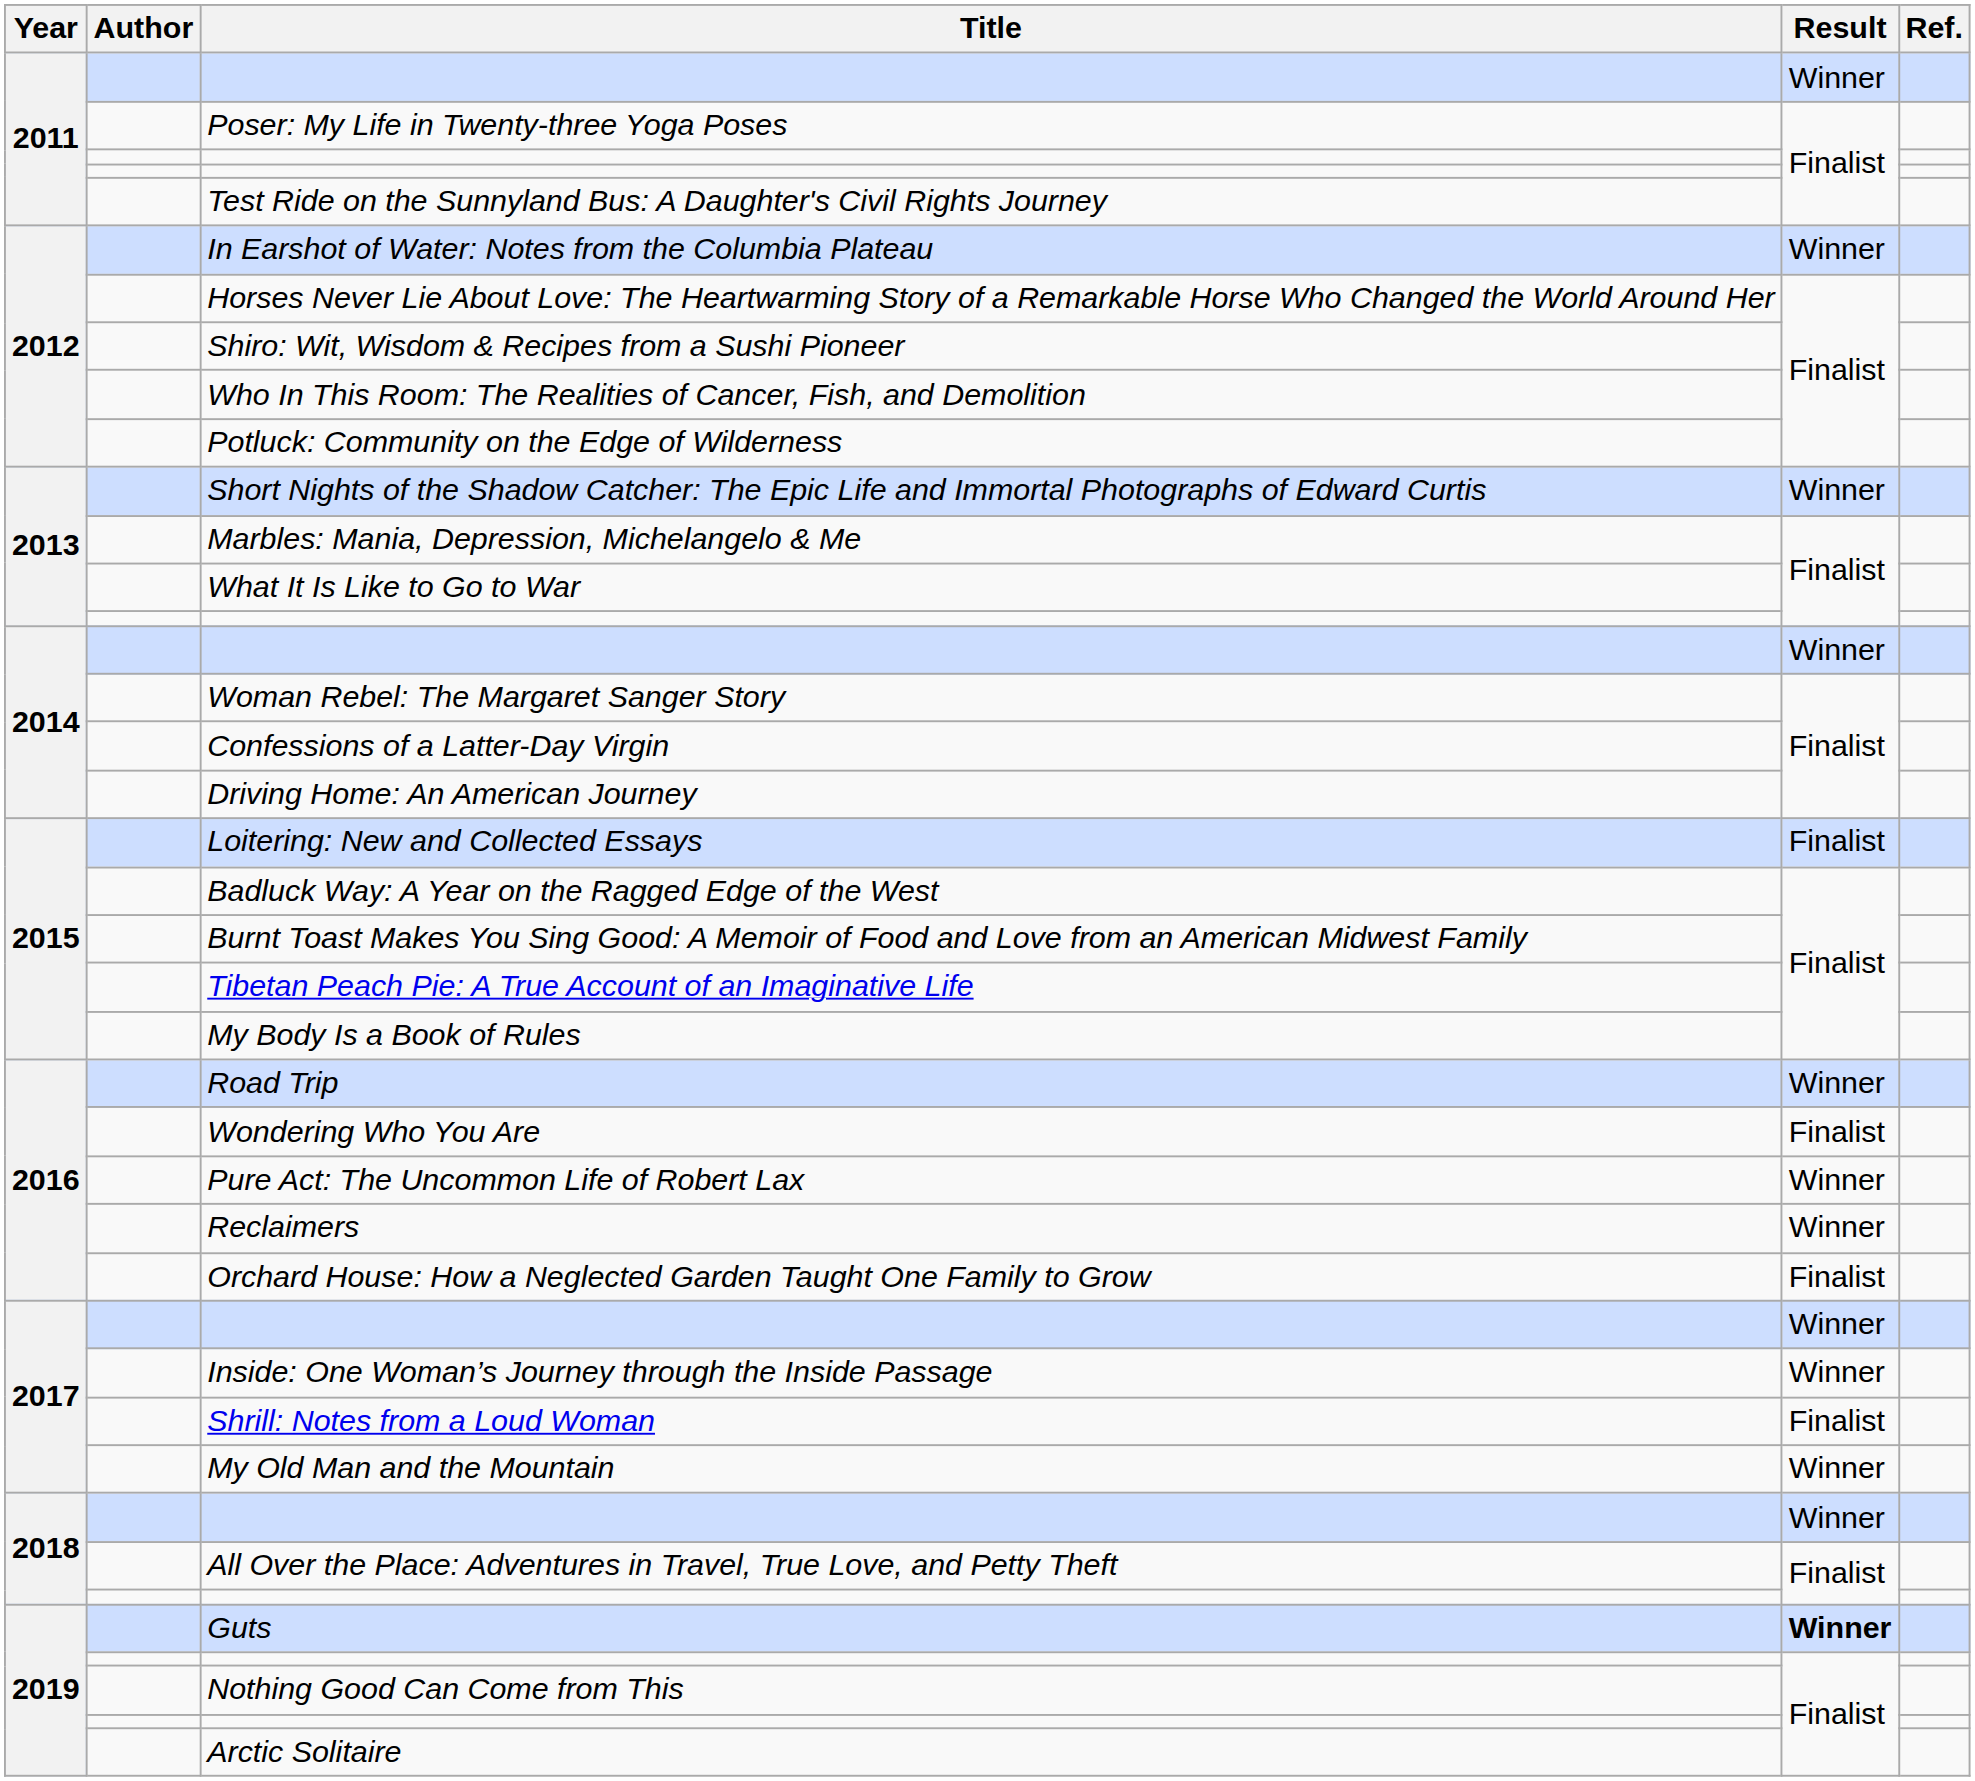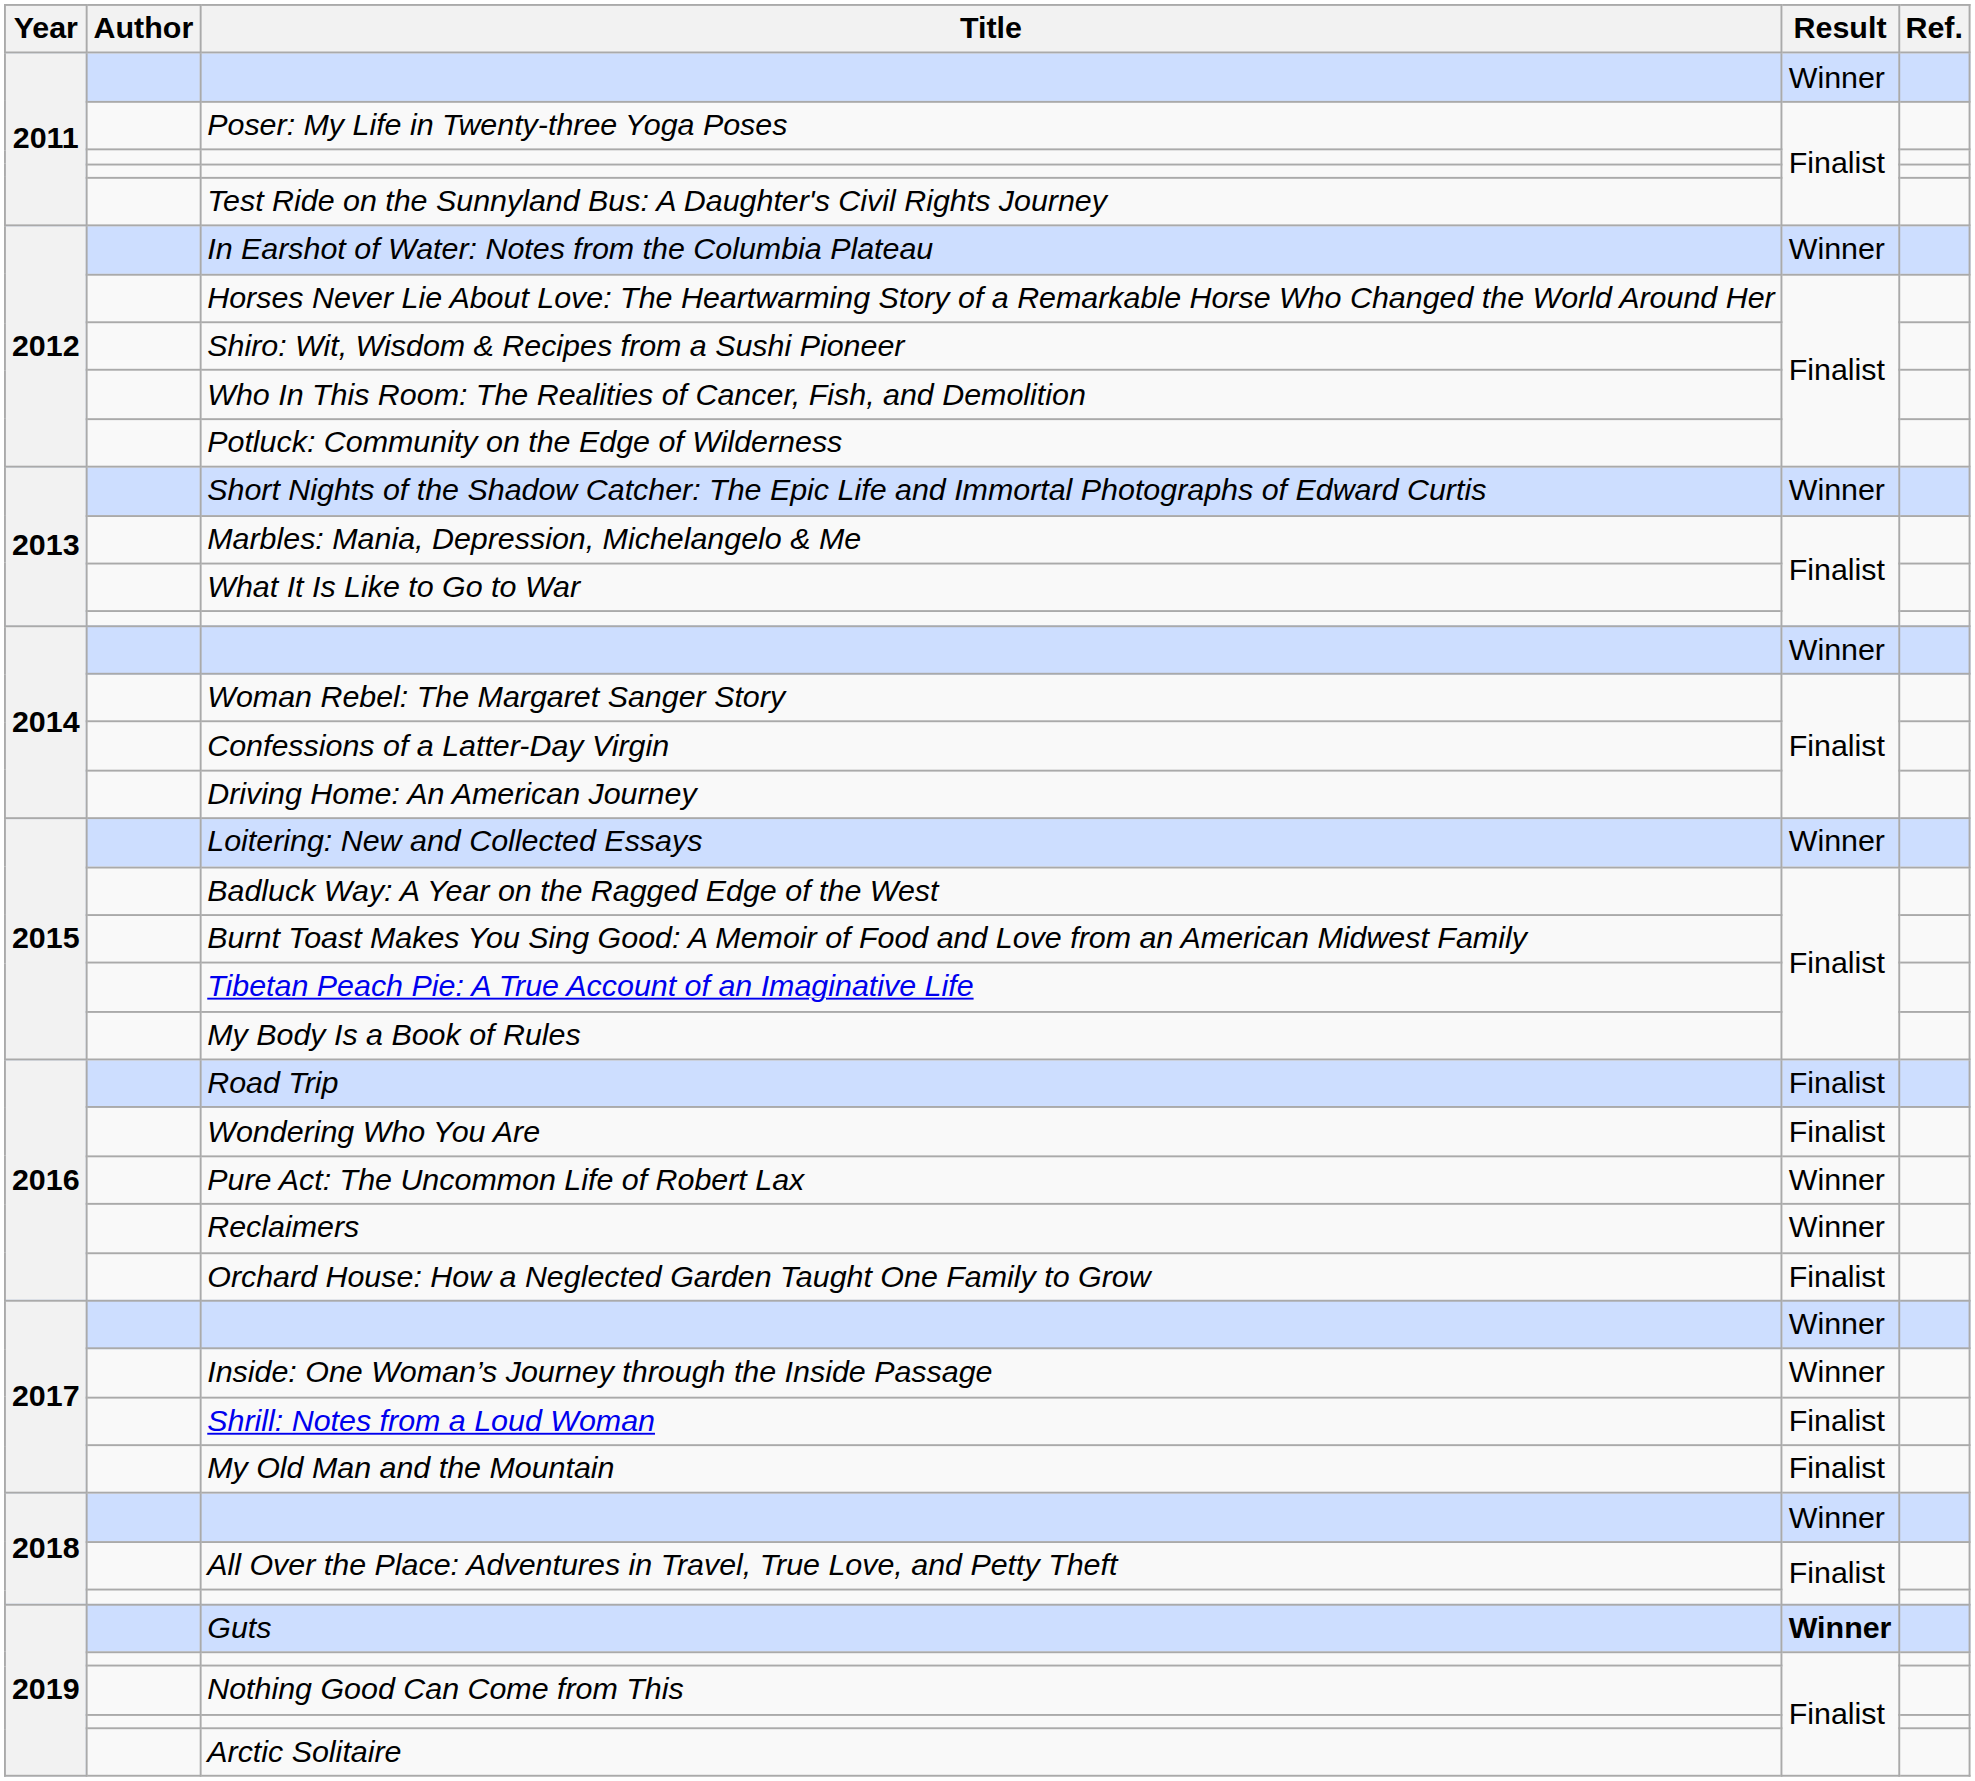Loitering: New and Collected Essays | Result: Finalist -> Winner
Road Trip | Result: Winner -> Finalist
My Old Man and the Mountain | Result: Winner -> Finalist
